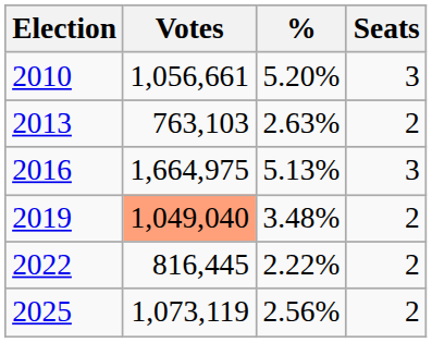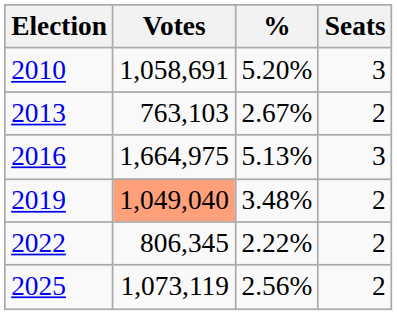2010 | Votes: 1,056,661 -> 1,058,691
2013 | %: 2.63% -> 2.67%
2022 | Votes: 816,445 -> 806,345
